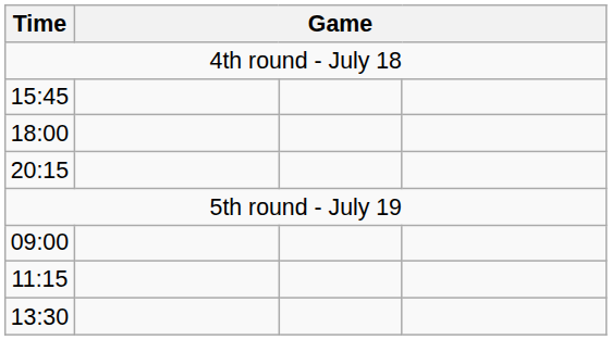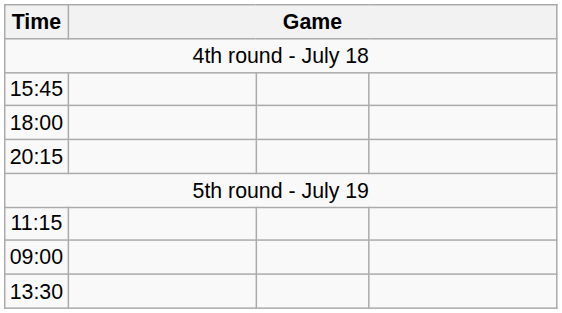rows swapped: 09:00 <-> 11:15
